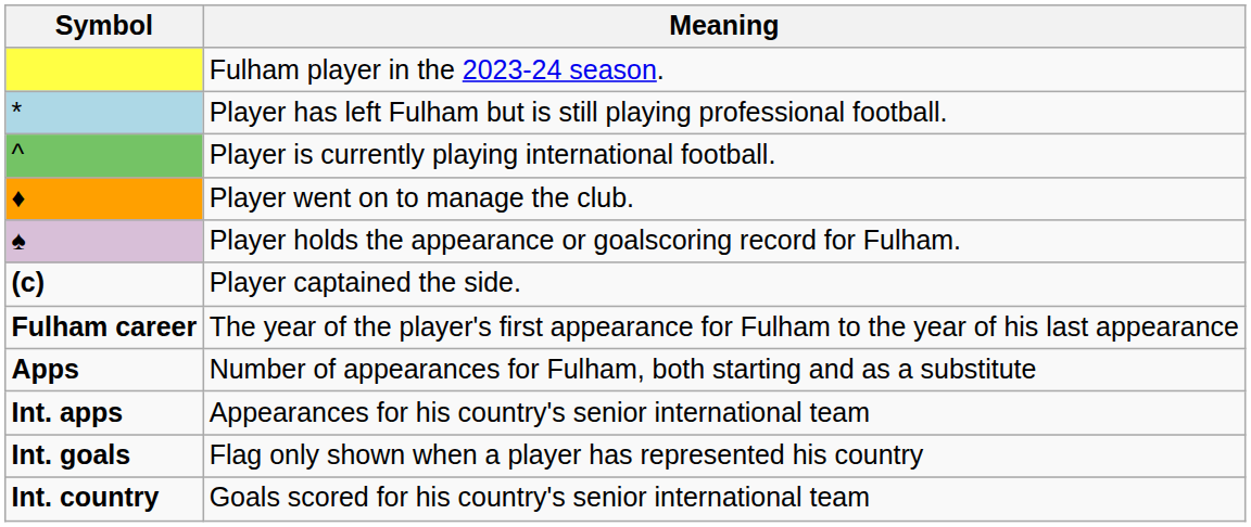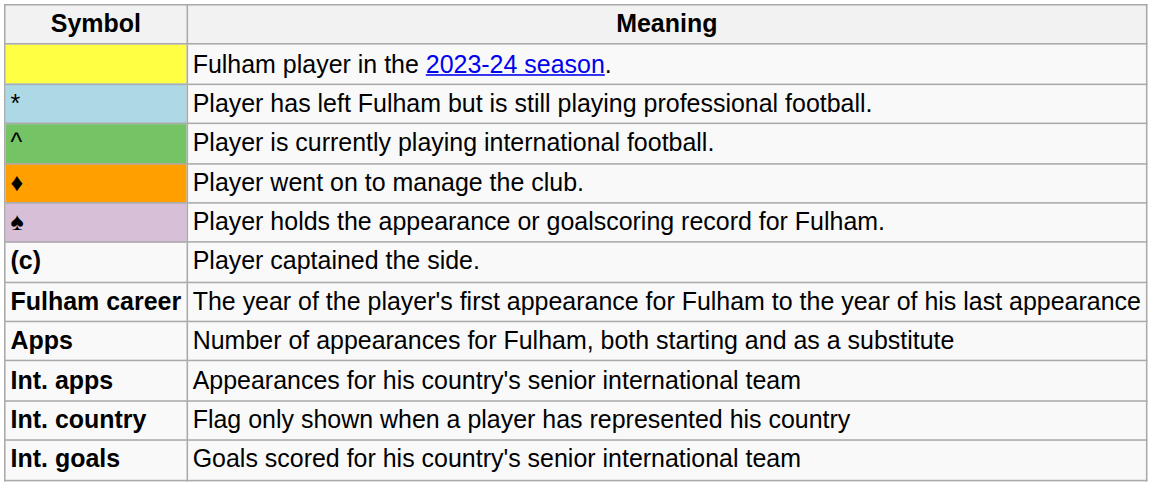Flag only shown when a player has represented his country | Symbol: Int. goals -> Int. country
Goals scored for his country's senior international team | Symbol: Int. country -> Int. goals
